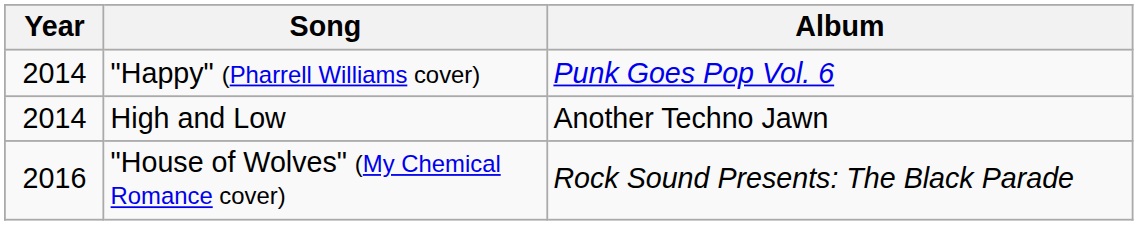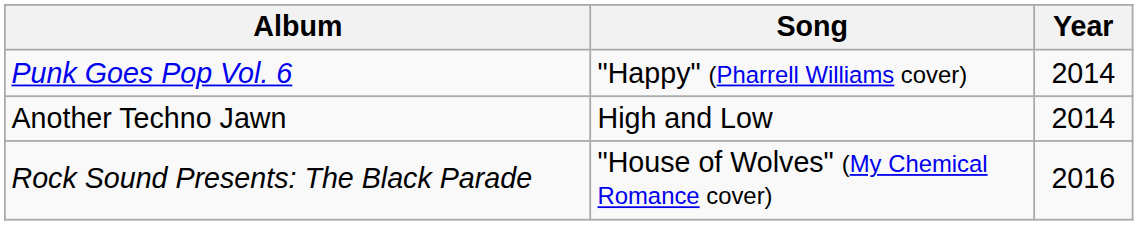columns swapped: Year <-> Album
